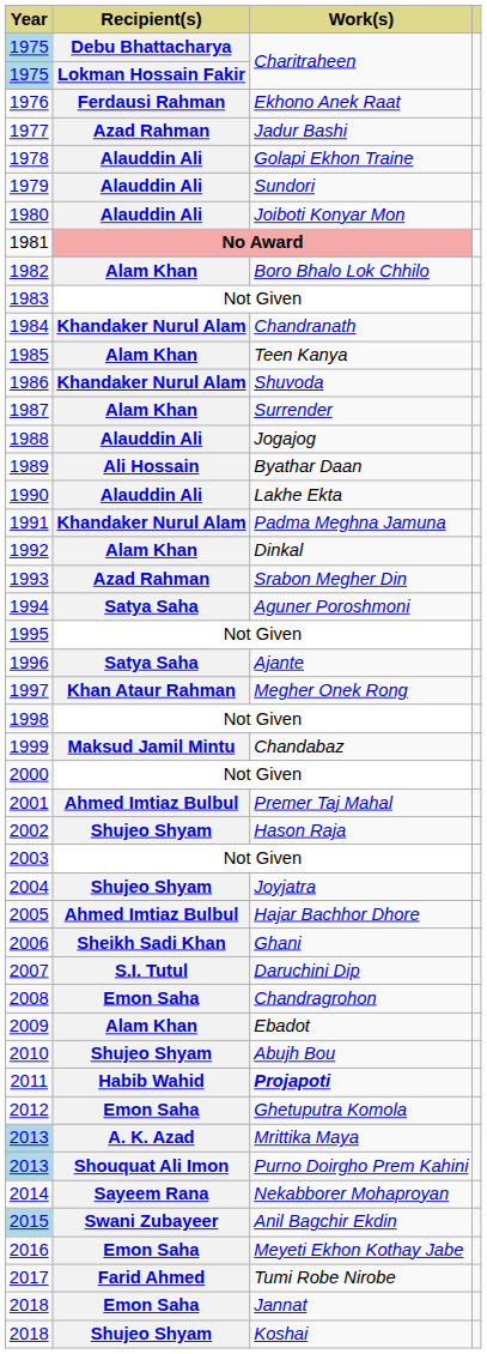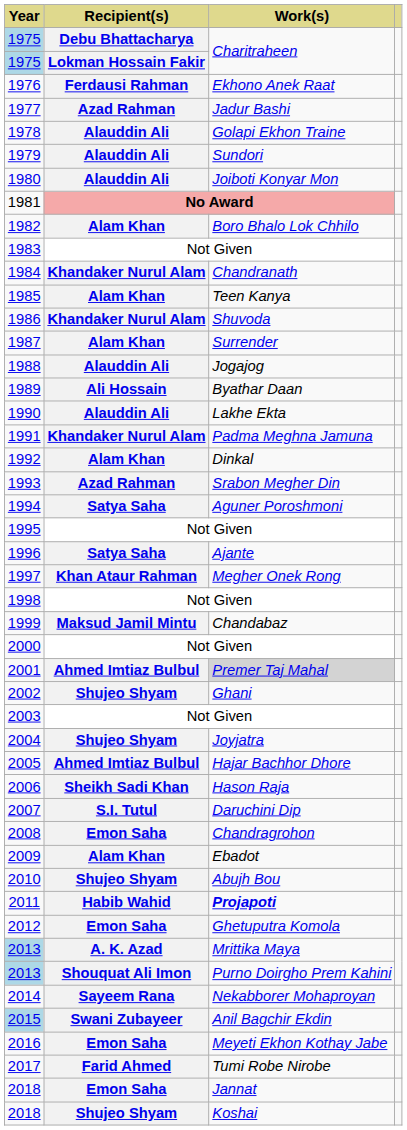2001 | Work(s): no background -> lightgrey background
2002 | Work(s): Hason Raja -> Ghani
2006 | Work(s): Ghani -> Hason Raja
